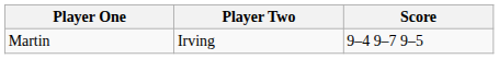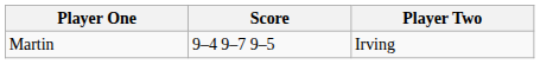columns swapped: Player Two <-> Score
